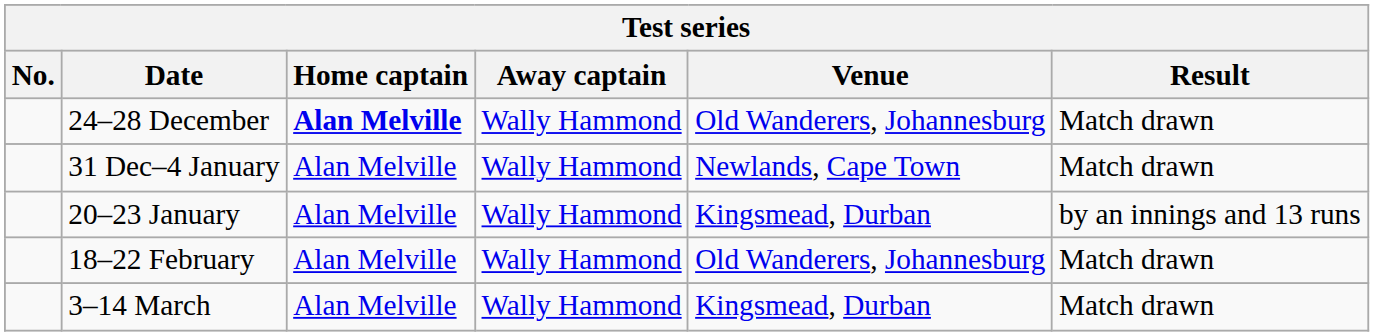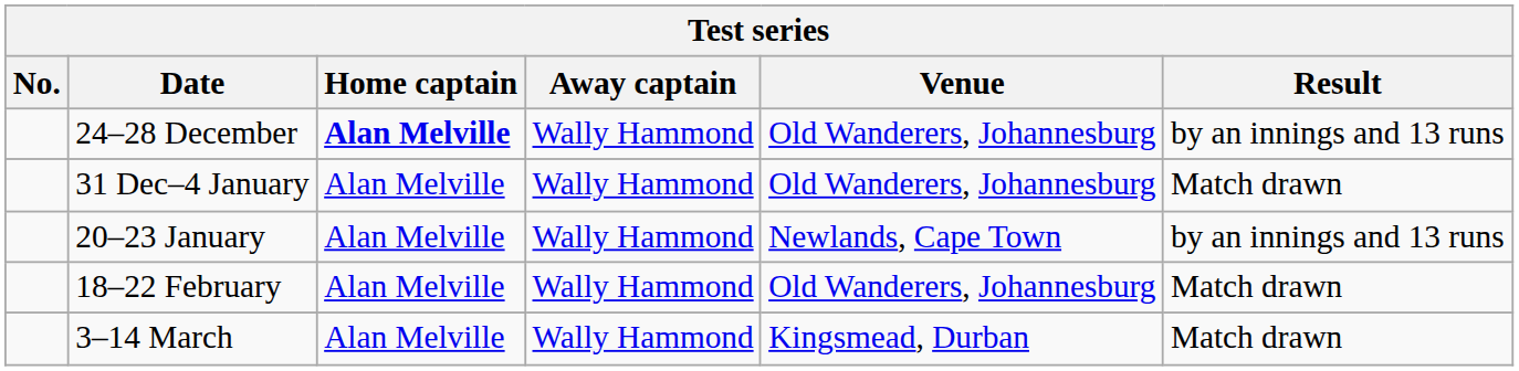24–28 December | Result: Match drawn -> by an innings and 13 runs
31 Dec–4 January | Venue: Newlands, Cape Town -> Old Wanderers, Johannesburg
20–23 January | Venue: Kingsmead, Durban -> Newlands, Cape Town
